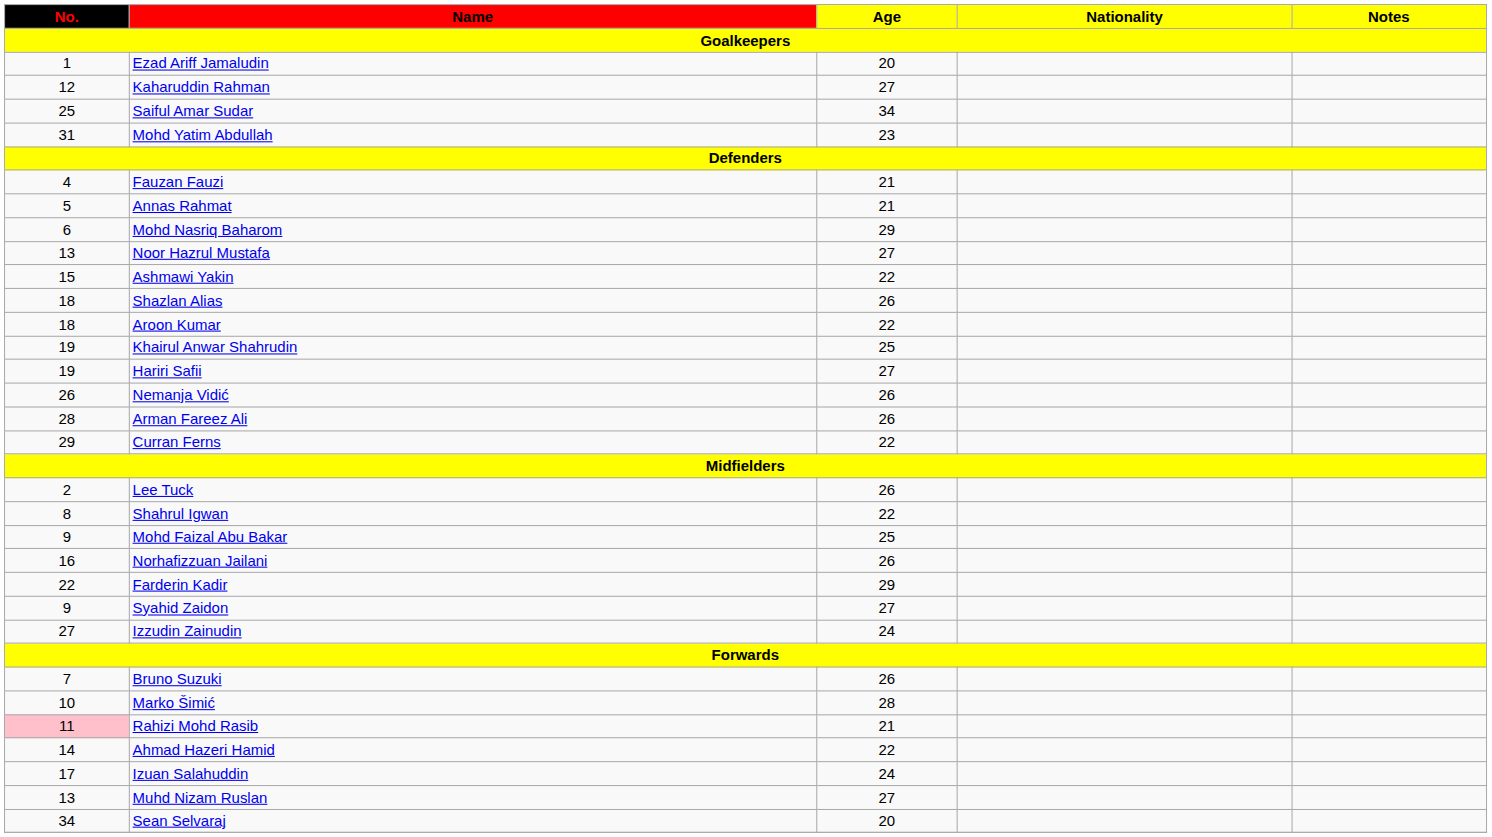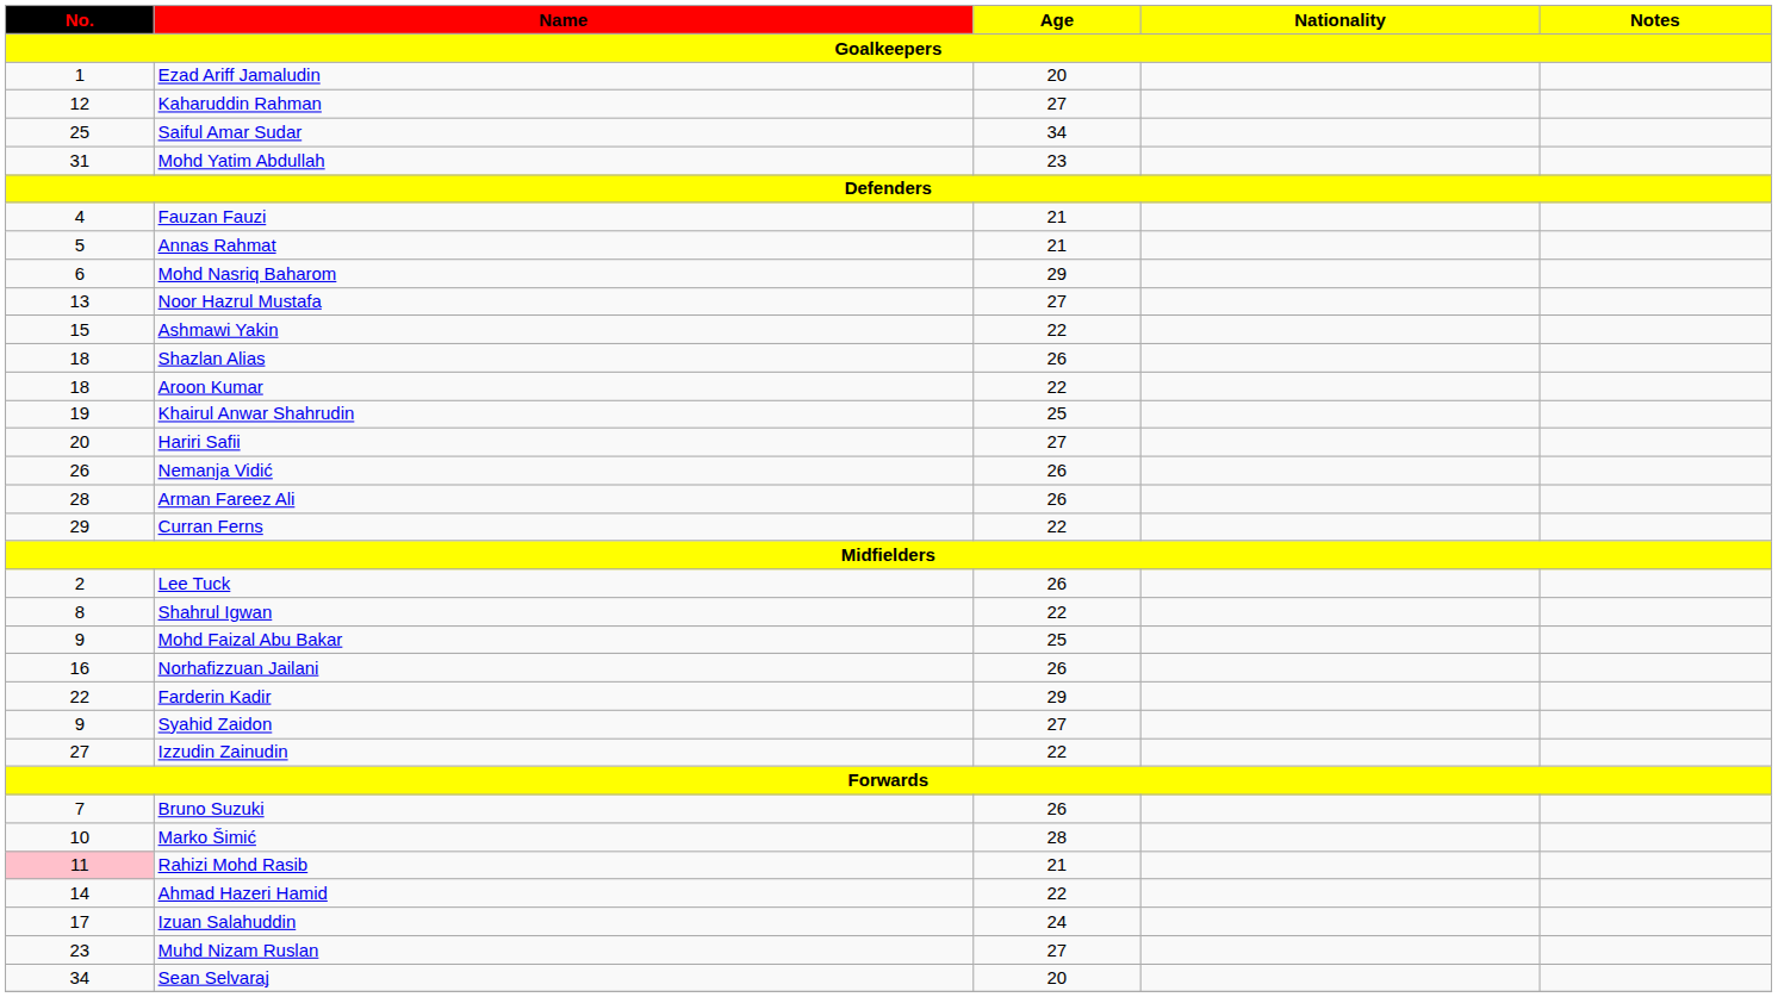Hariri Safii | No.: 19 -> 20
Izzudin Zainudin | Age: 24 -> 22
Muhd Nizam Ruslan | No.: 13 -> 23
